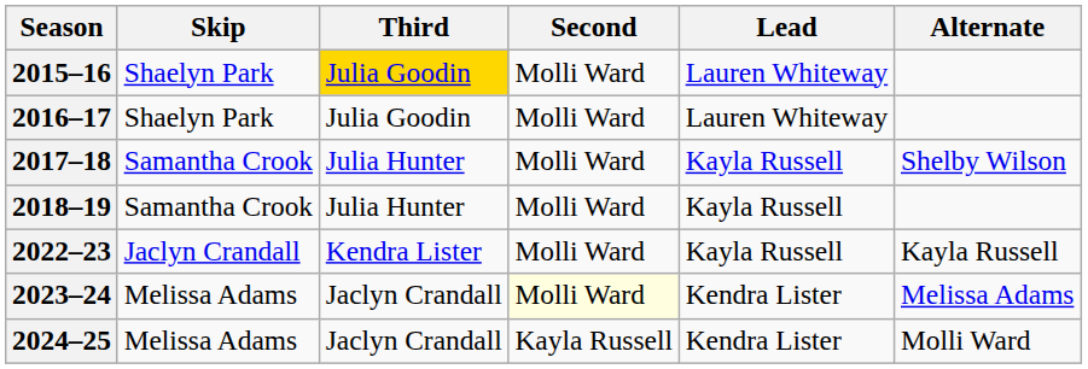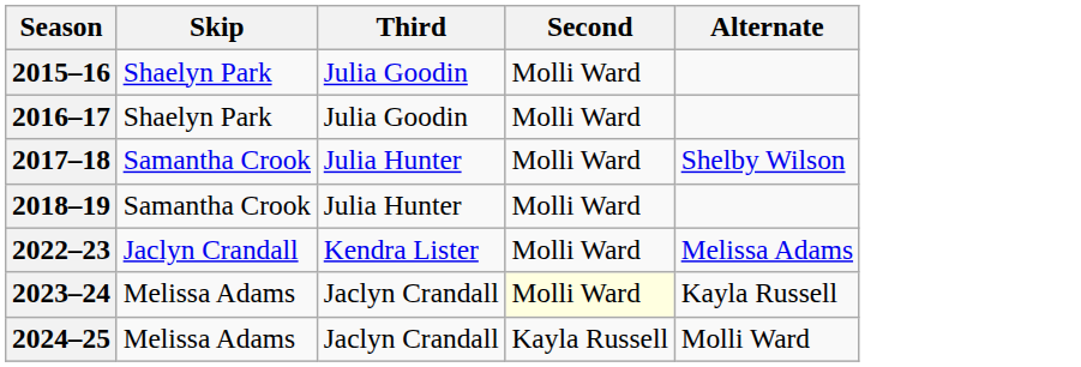- column: Lead | Lauren Whiteway | Lauren Whiteway | Kayla Russell | Kayla Russell | Kayla Russell | Kendra Lister | Kendra Lister
2015–16 | Third: gold background -> no background
2022–23 | Alternate: Kayla Russell -> Melissa Adams
2023–24 | Alternate: Melissa Adams -> Kayla Russell
